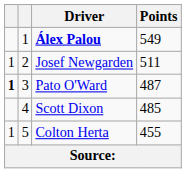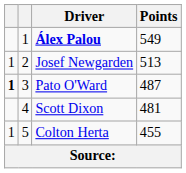Josef Newgarden | Points: 511 -> 513
Scott Dixon | Points: 485 -> 481
